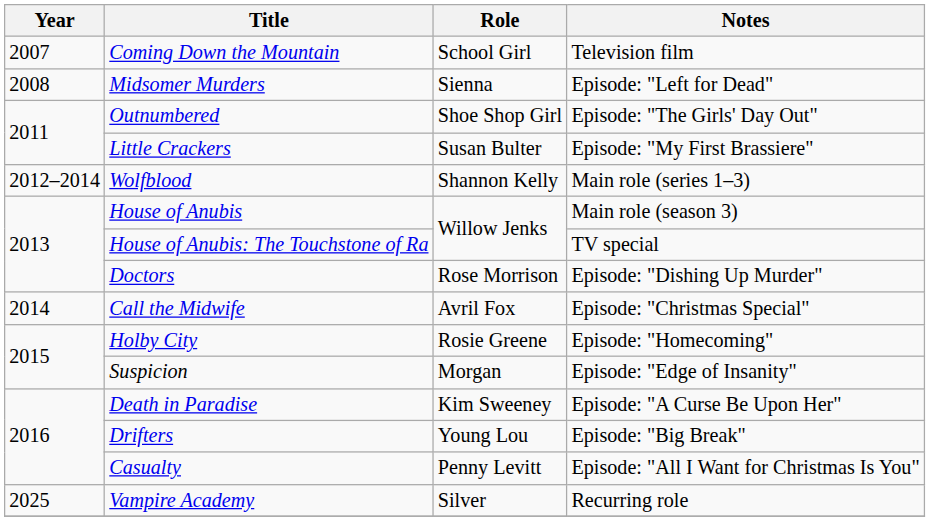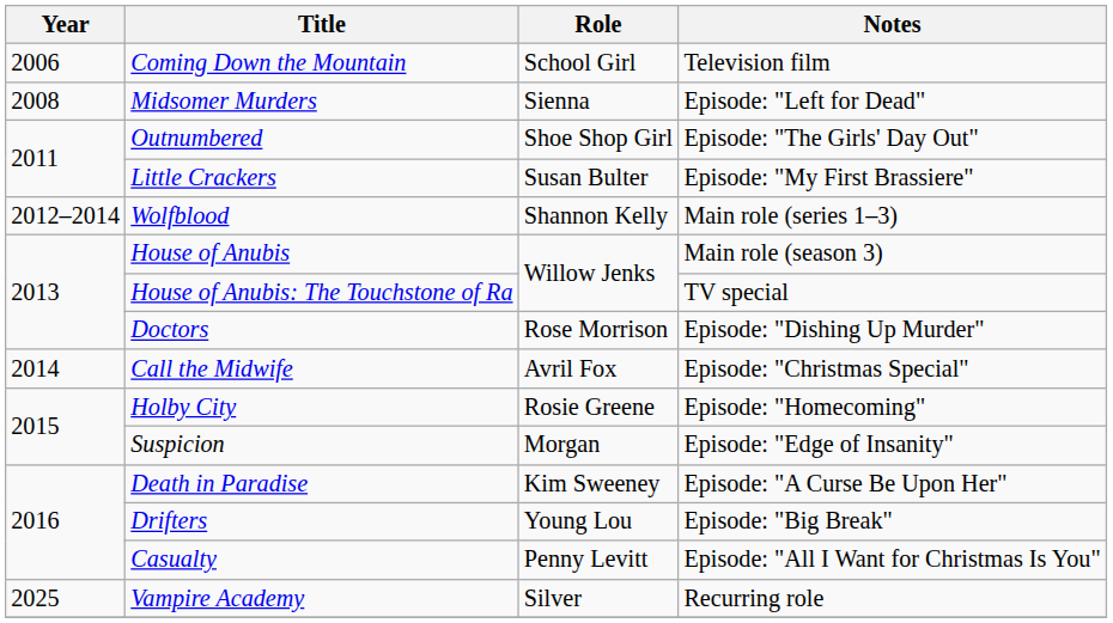Coming Down the Mountain | Year: 2007 -> 2006
